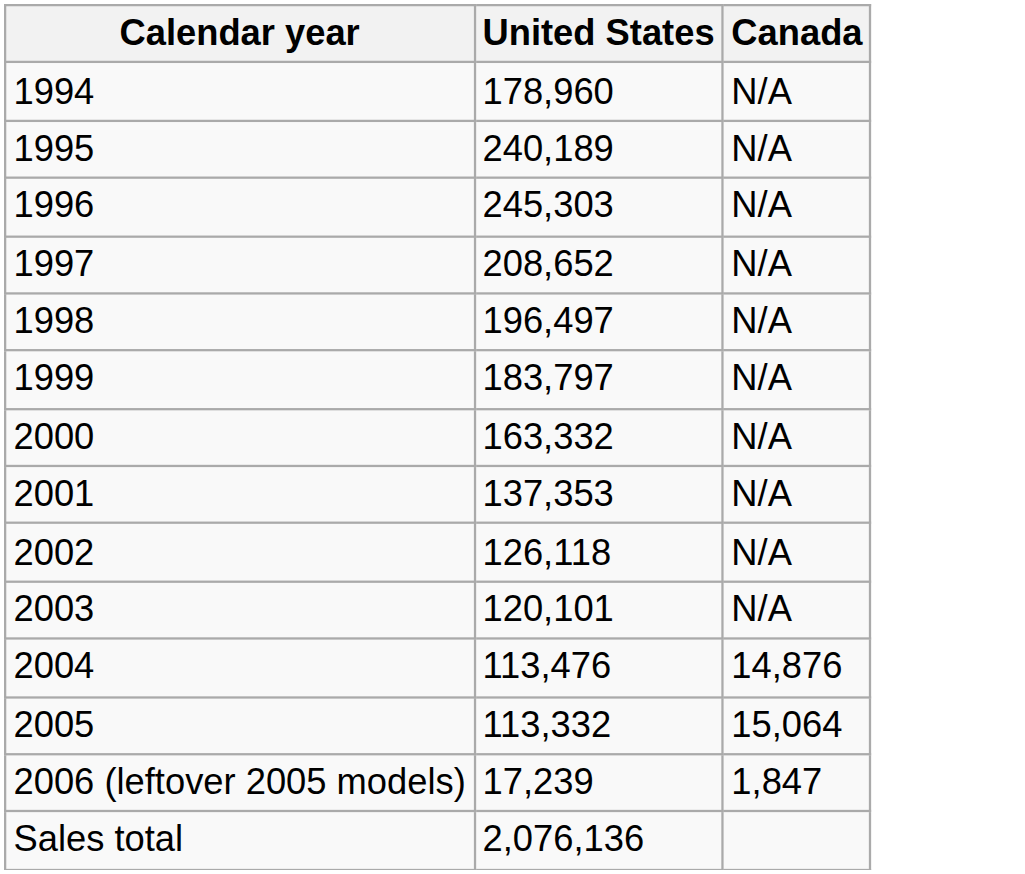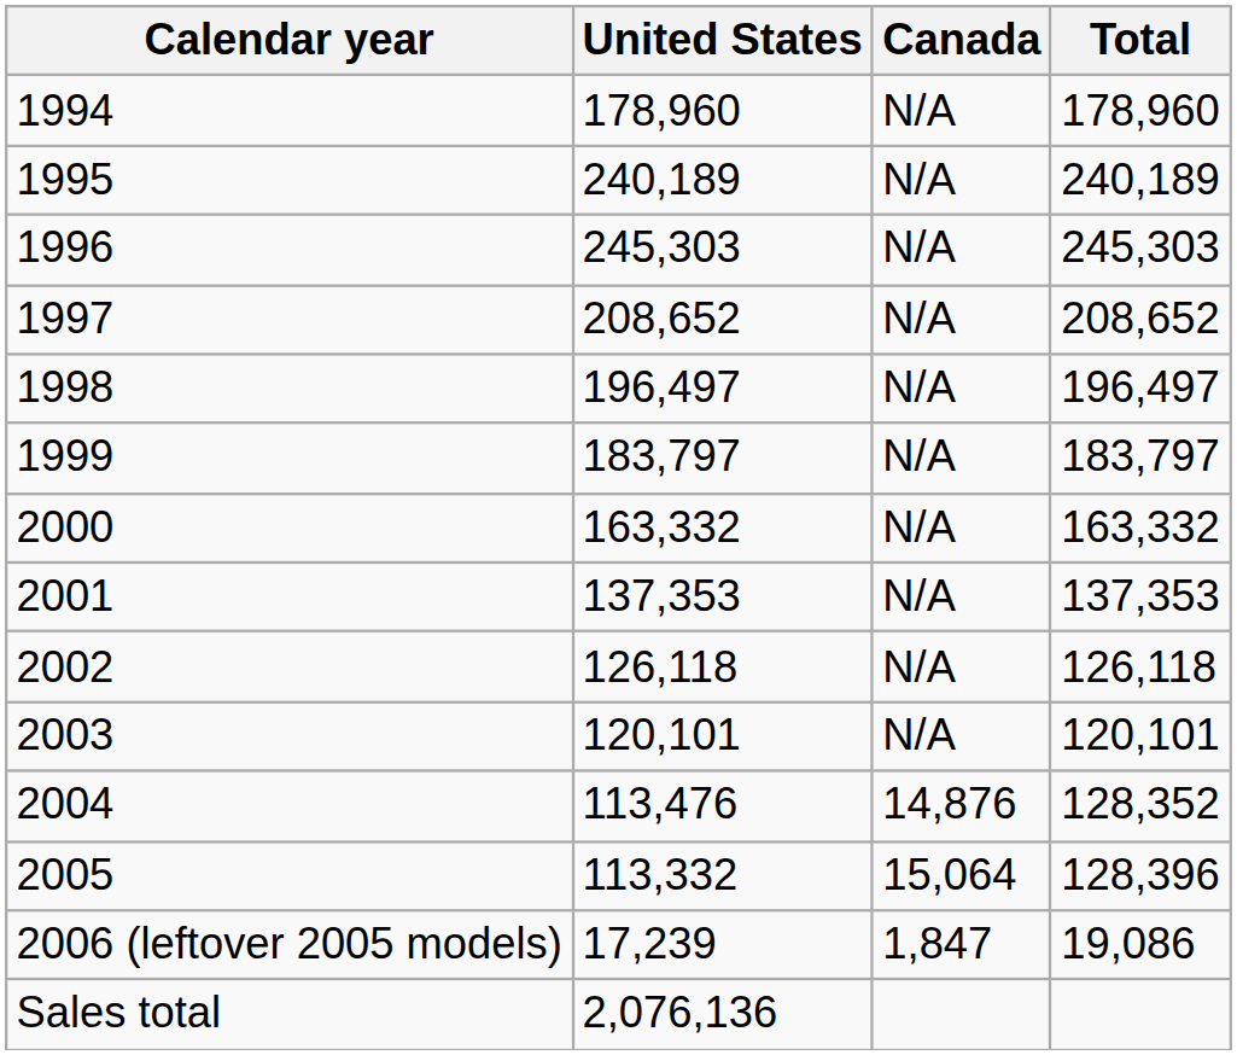+ column: Total | 178,960 | 240,189 | 245,303 | 208,652 | 196,497 | 183,797 | 163,332 | 137,353 | 126,118 | 120,101 | 128,352 | 128,396 | 19,086
